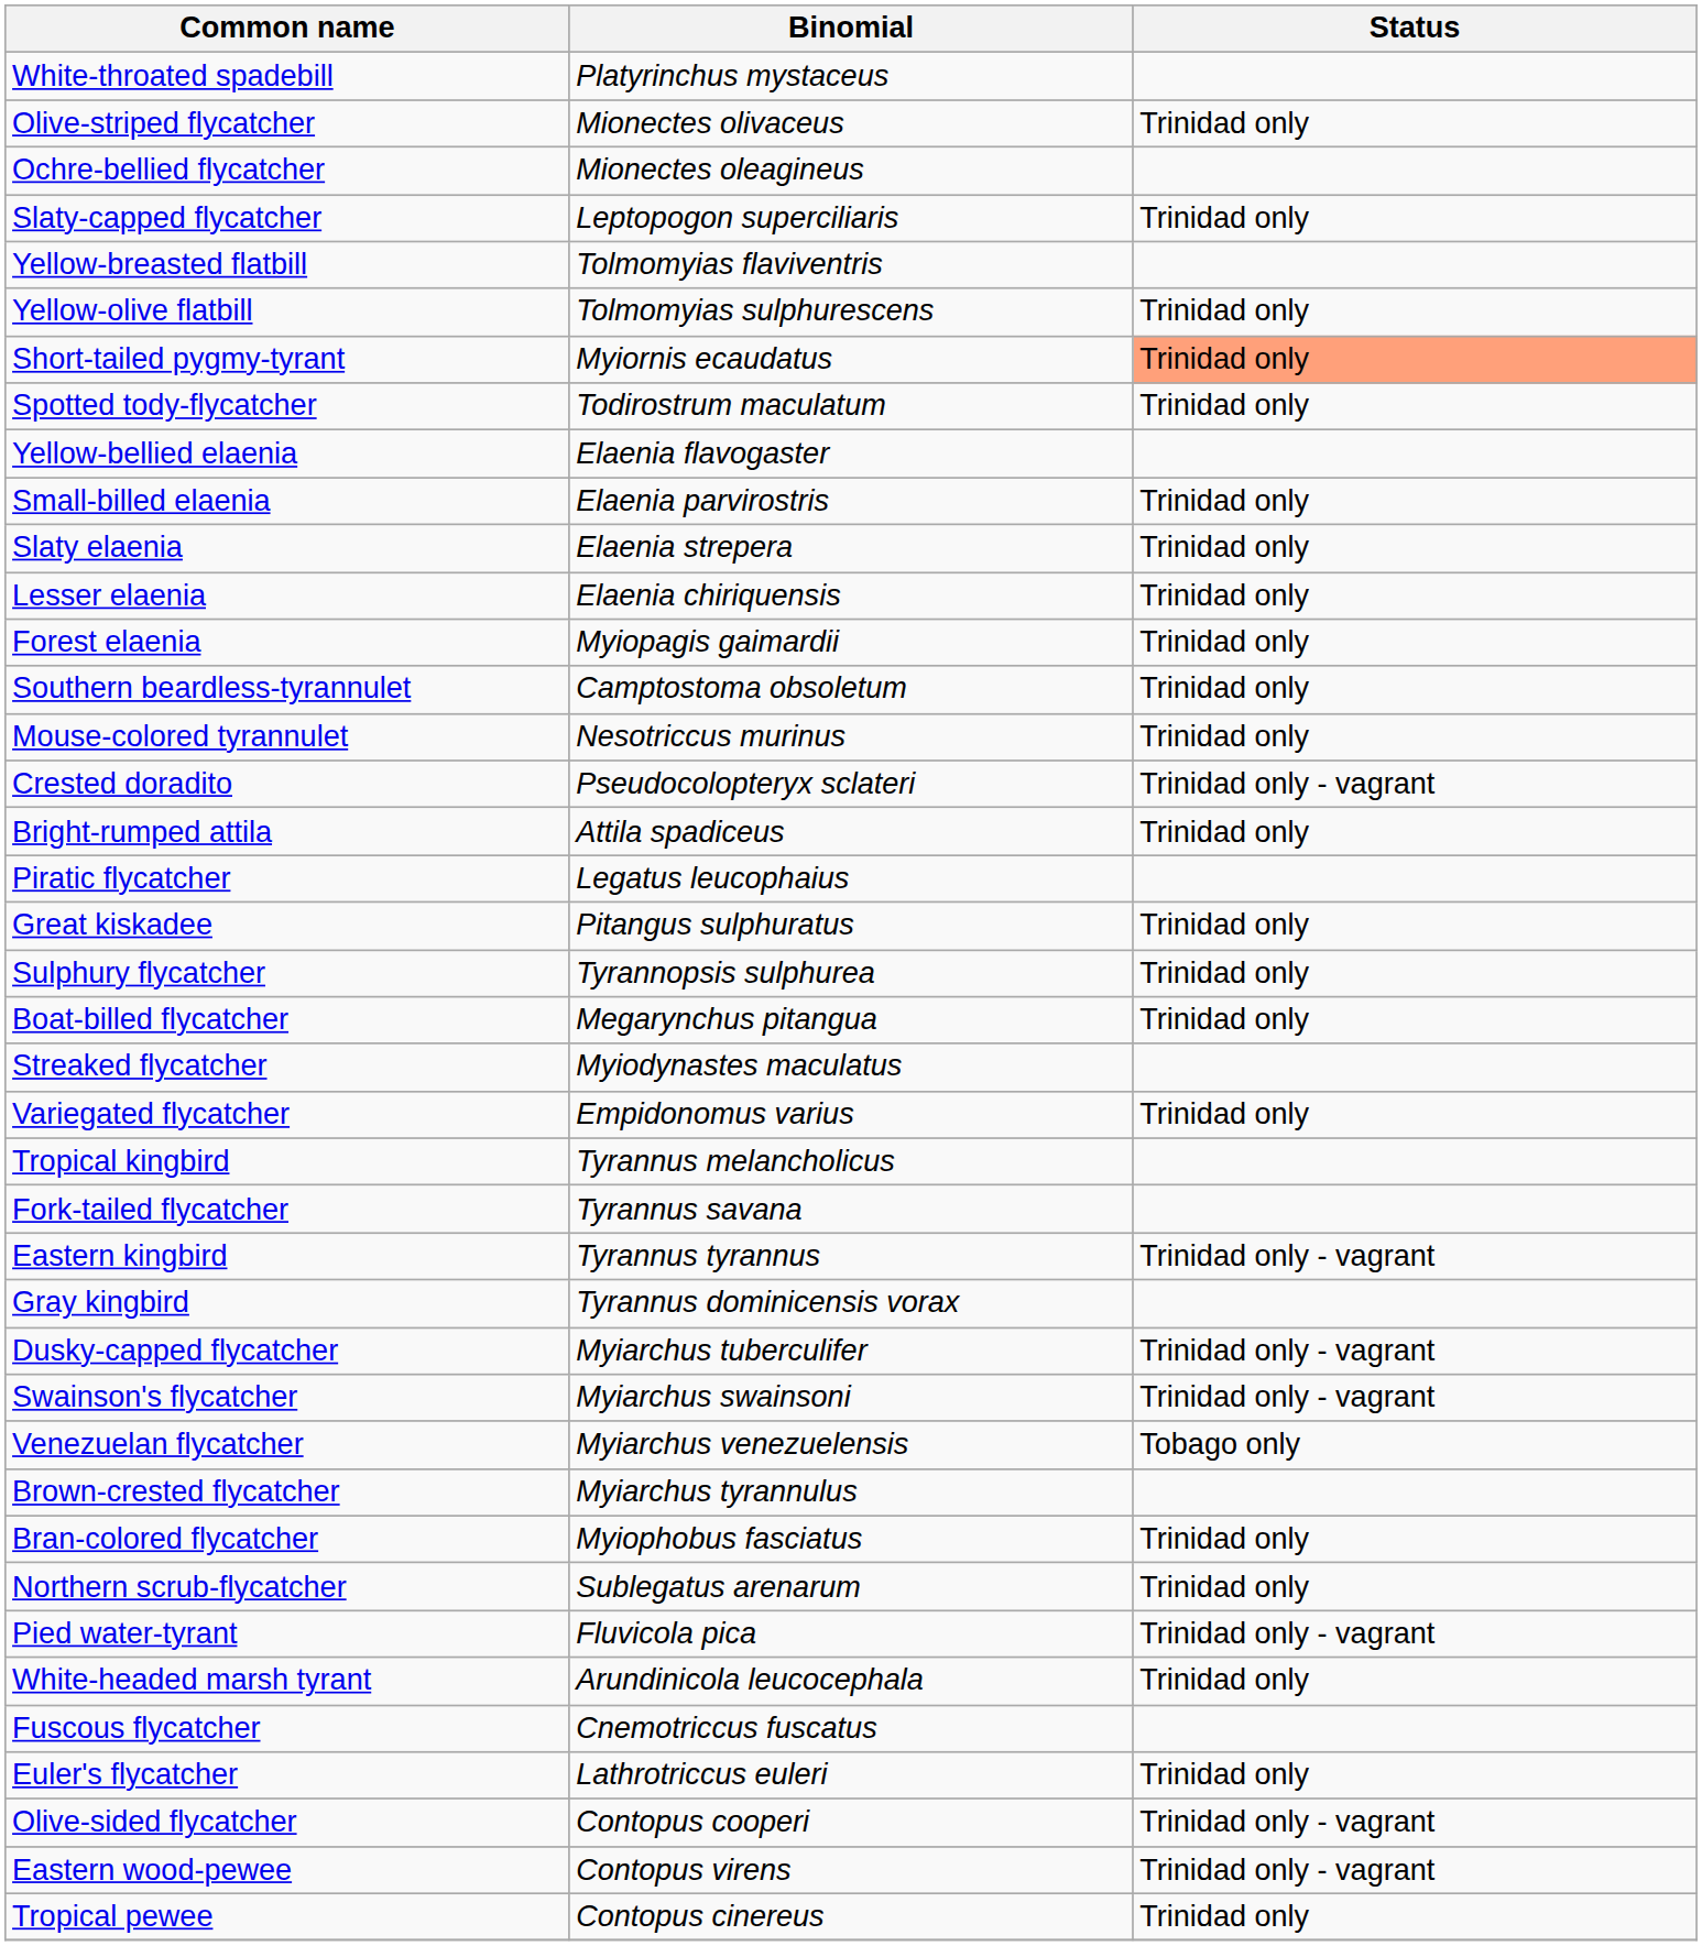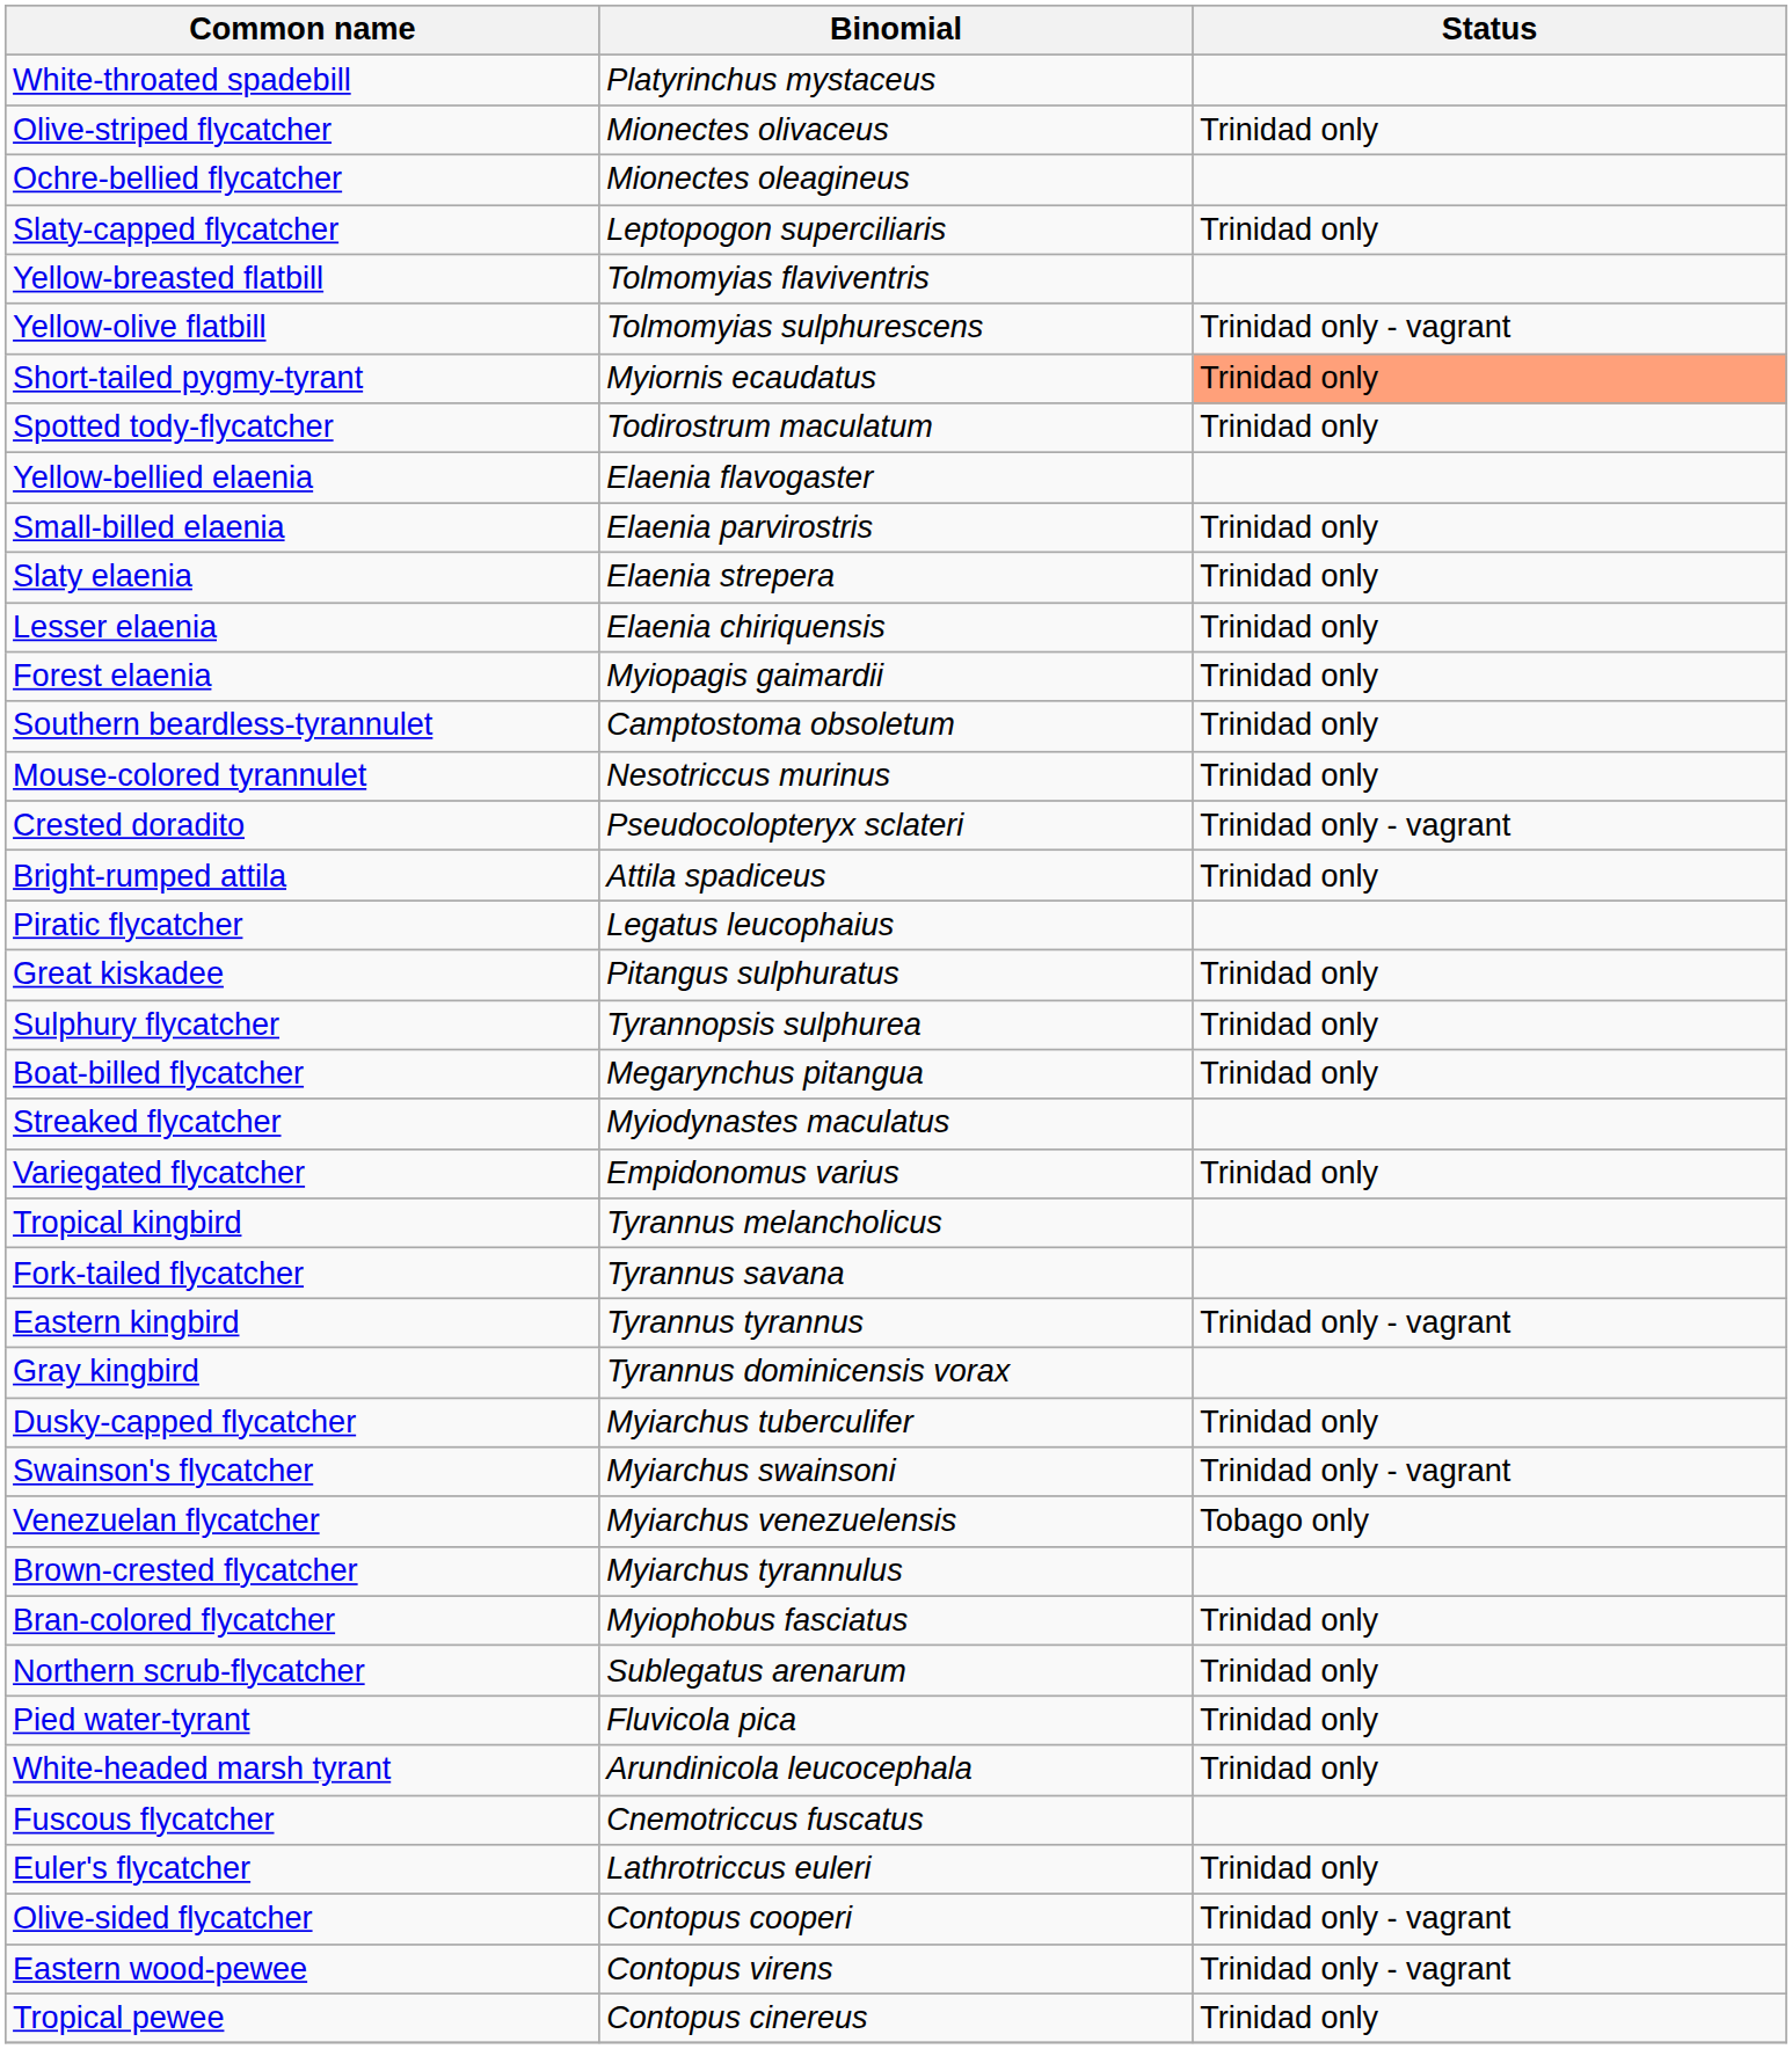Yellow-olive flatbill | Status: Trinidad only -> Trinidad only - vagrant
Dusky-capped flycatcher | Status: Trinidad only - vagrant -> Trinidad only
Pied water-tyrant | Status: Trinidad only - vagrant -> Trinidad only
